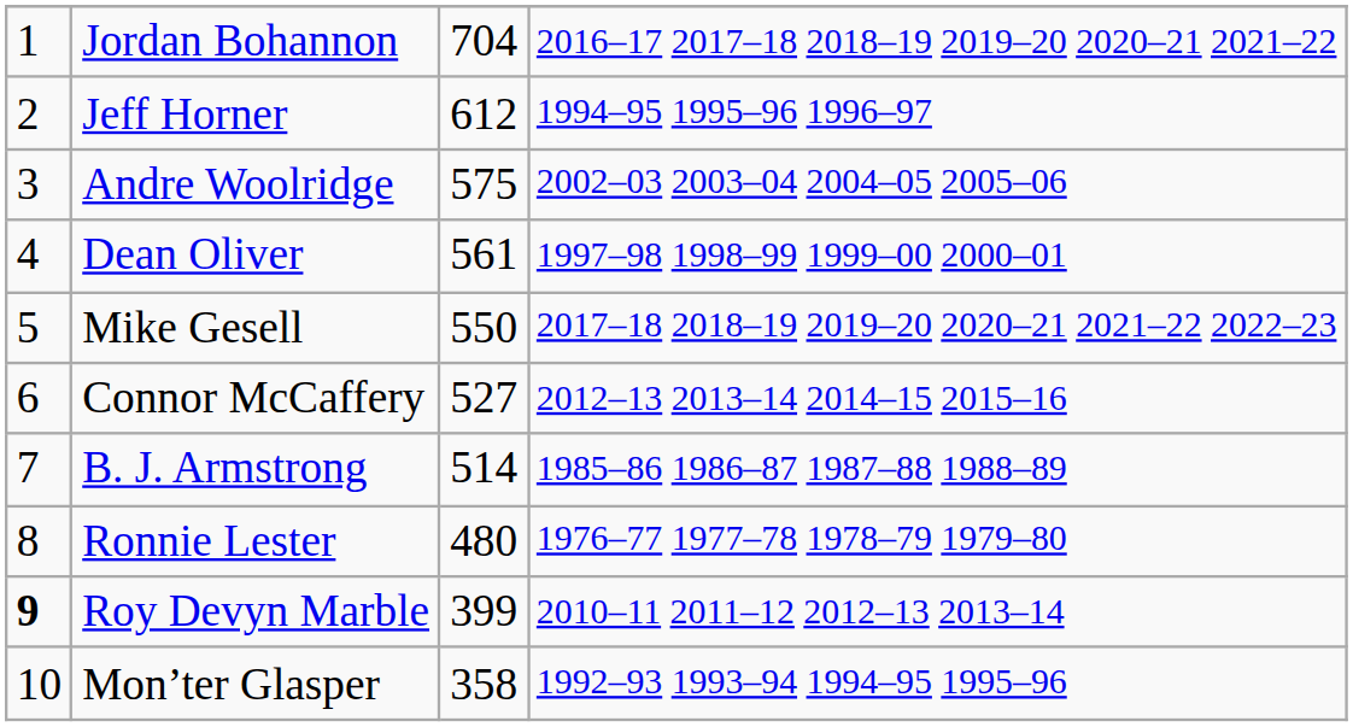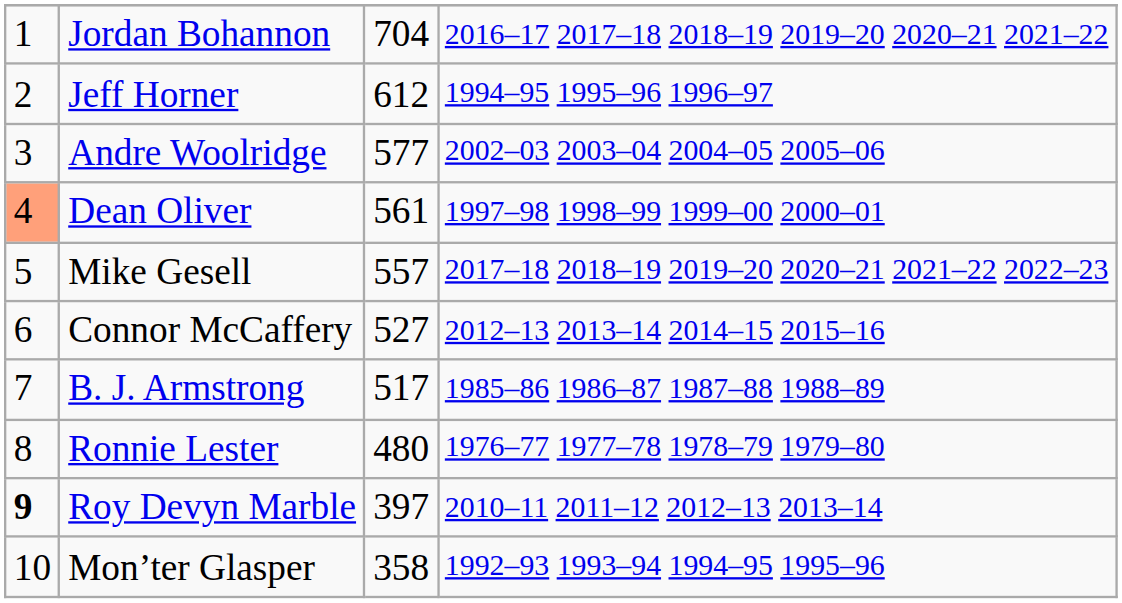Andre Woolridge | column 3: 575 -> 577
Dean Oliver | column 1: no background -> lightsalmon background
Mike Gesell | column 3: 550 -> 557
B. J. Armstrong | column 3: 514 -> 517
Roy Devyn Marble | column 3: 399 -> 397
